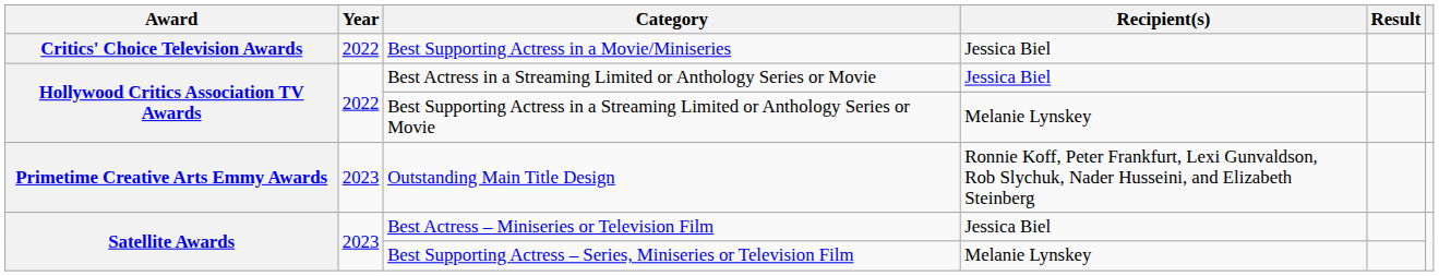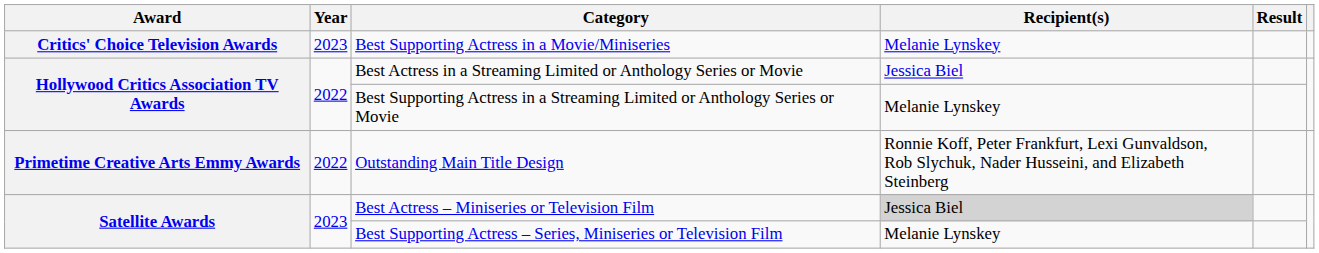Best Supporting Actress in a Movie/Miniseries | Year: 2022 -> 2023
Best Supporting Actress in a Movie/Miniseries | Recipient(s): Jessica Biel -> Melanie Lynskey
Outstanding Main Title Design | Year: 2023 -> 2022
Best Actress – Miniseries or Television Film | Recipient(s): no background -> lightgrey background
